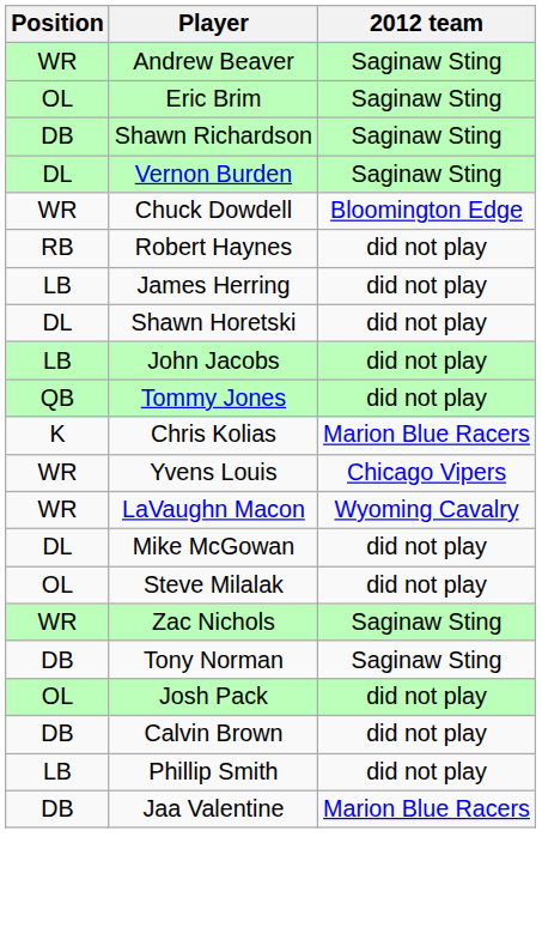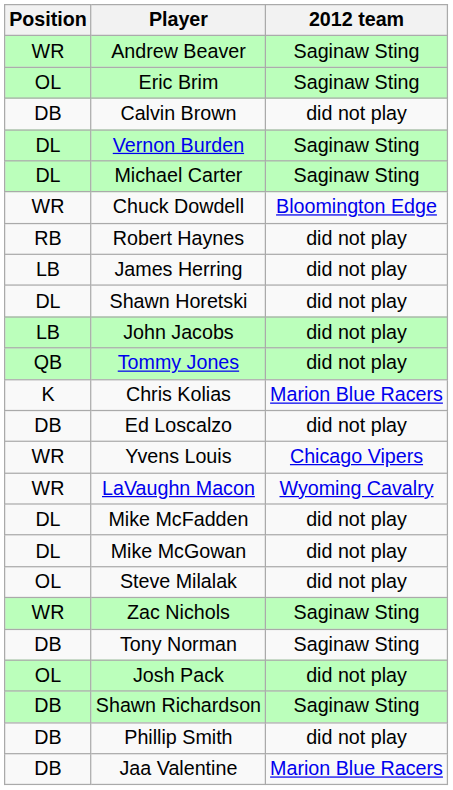rows swapped: Calvin Brown <-> Shawn Richardson
+ row: DL | Michael Carter | Saginaw Sting
+ row: DB | Ed Loscalzo | did not play
+ row: DL | Mike McFadden | did not play
Phillip Smith | Position: LB -> DB
